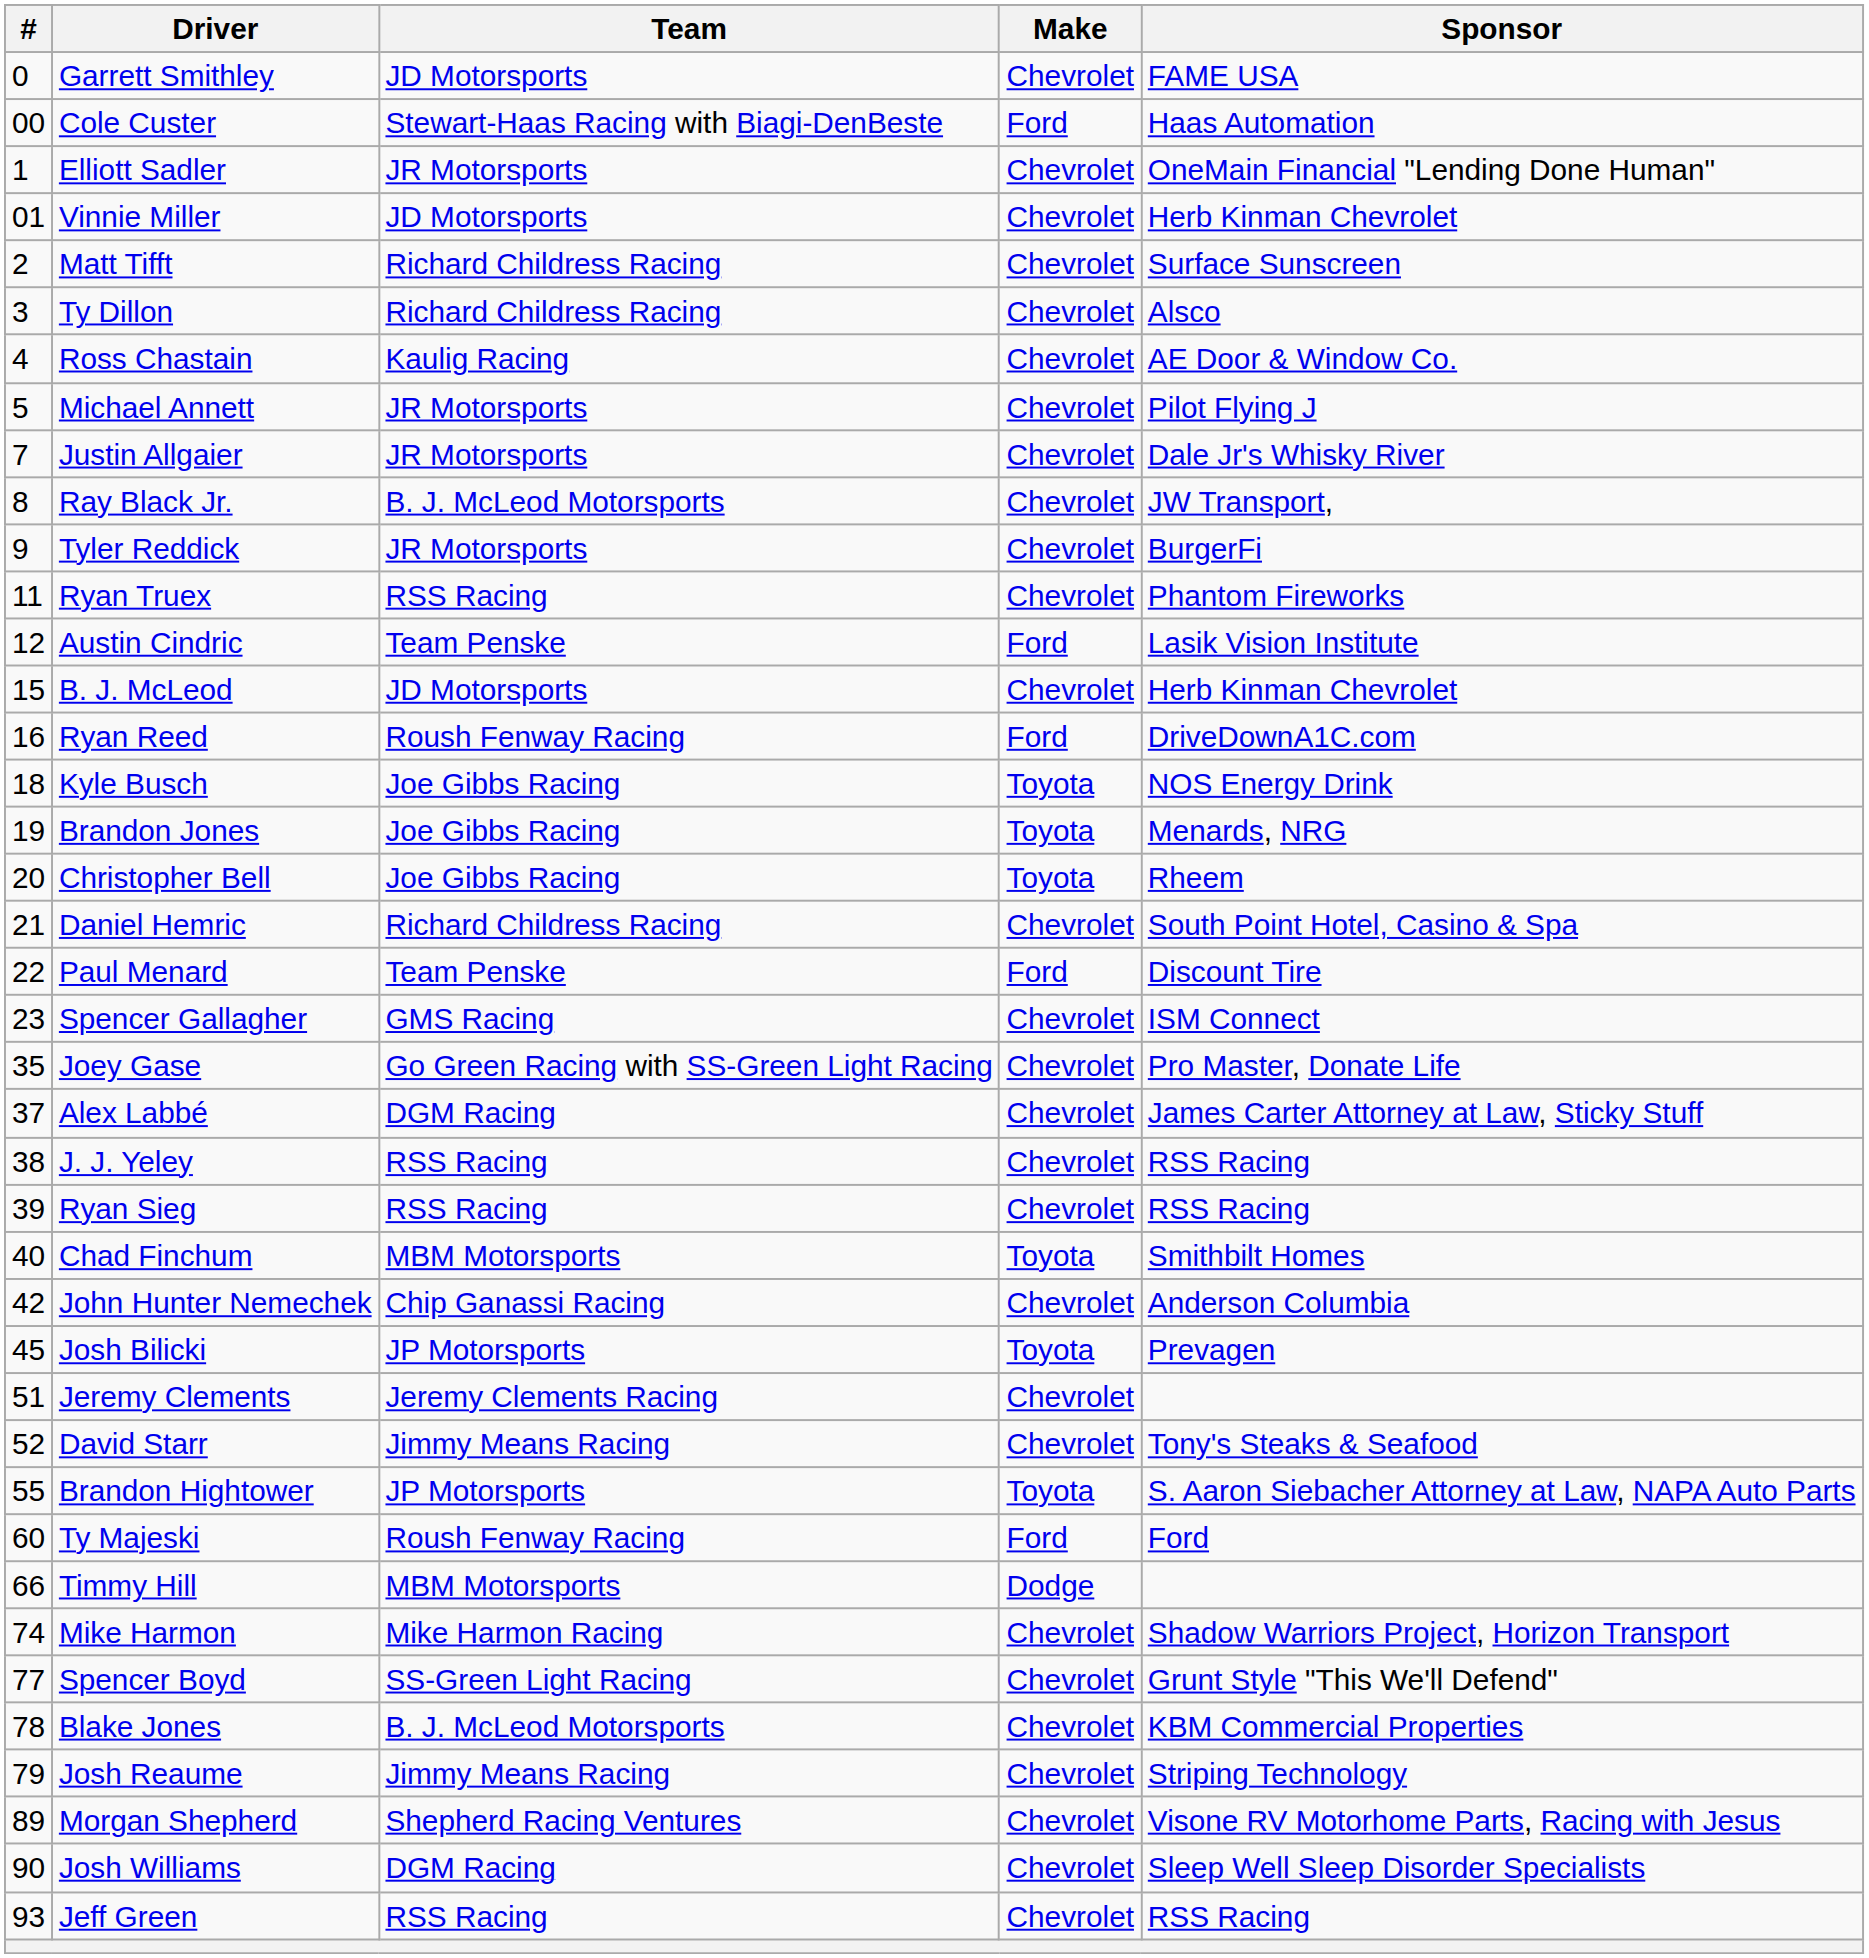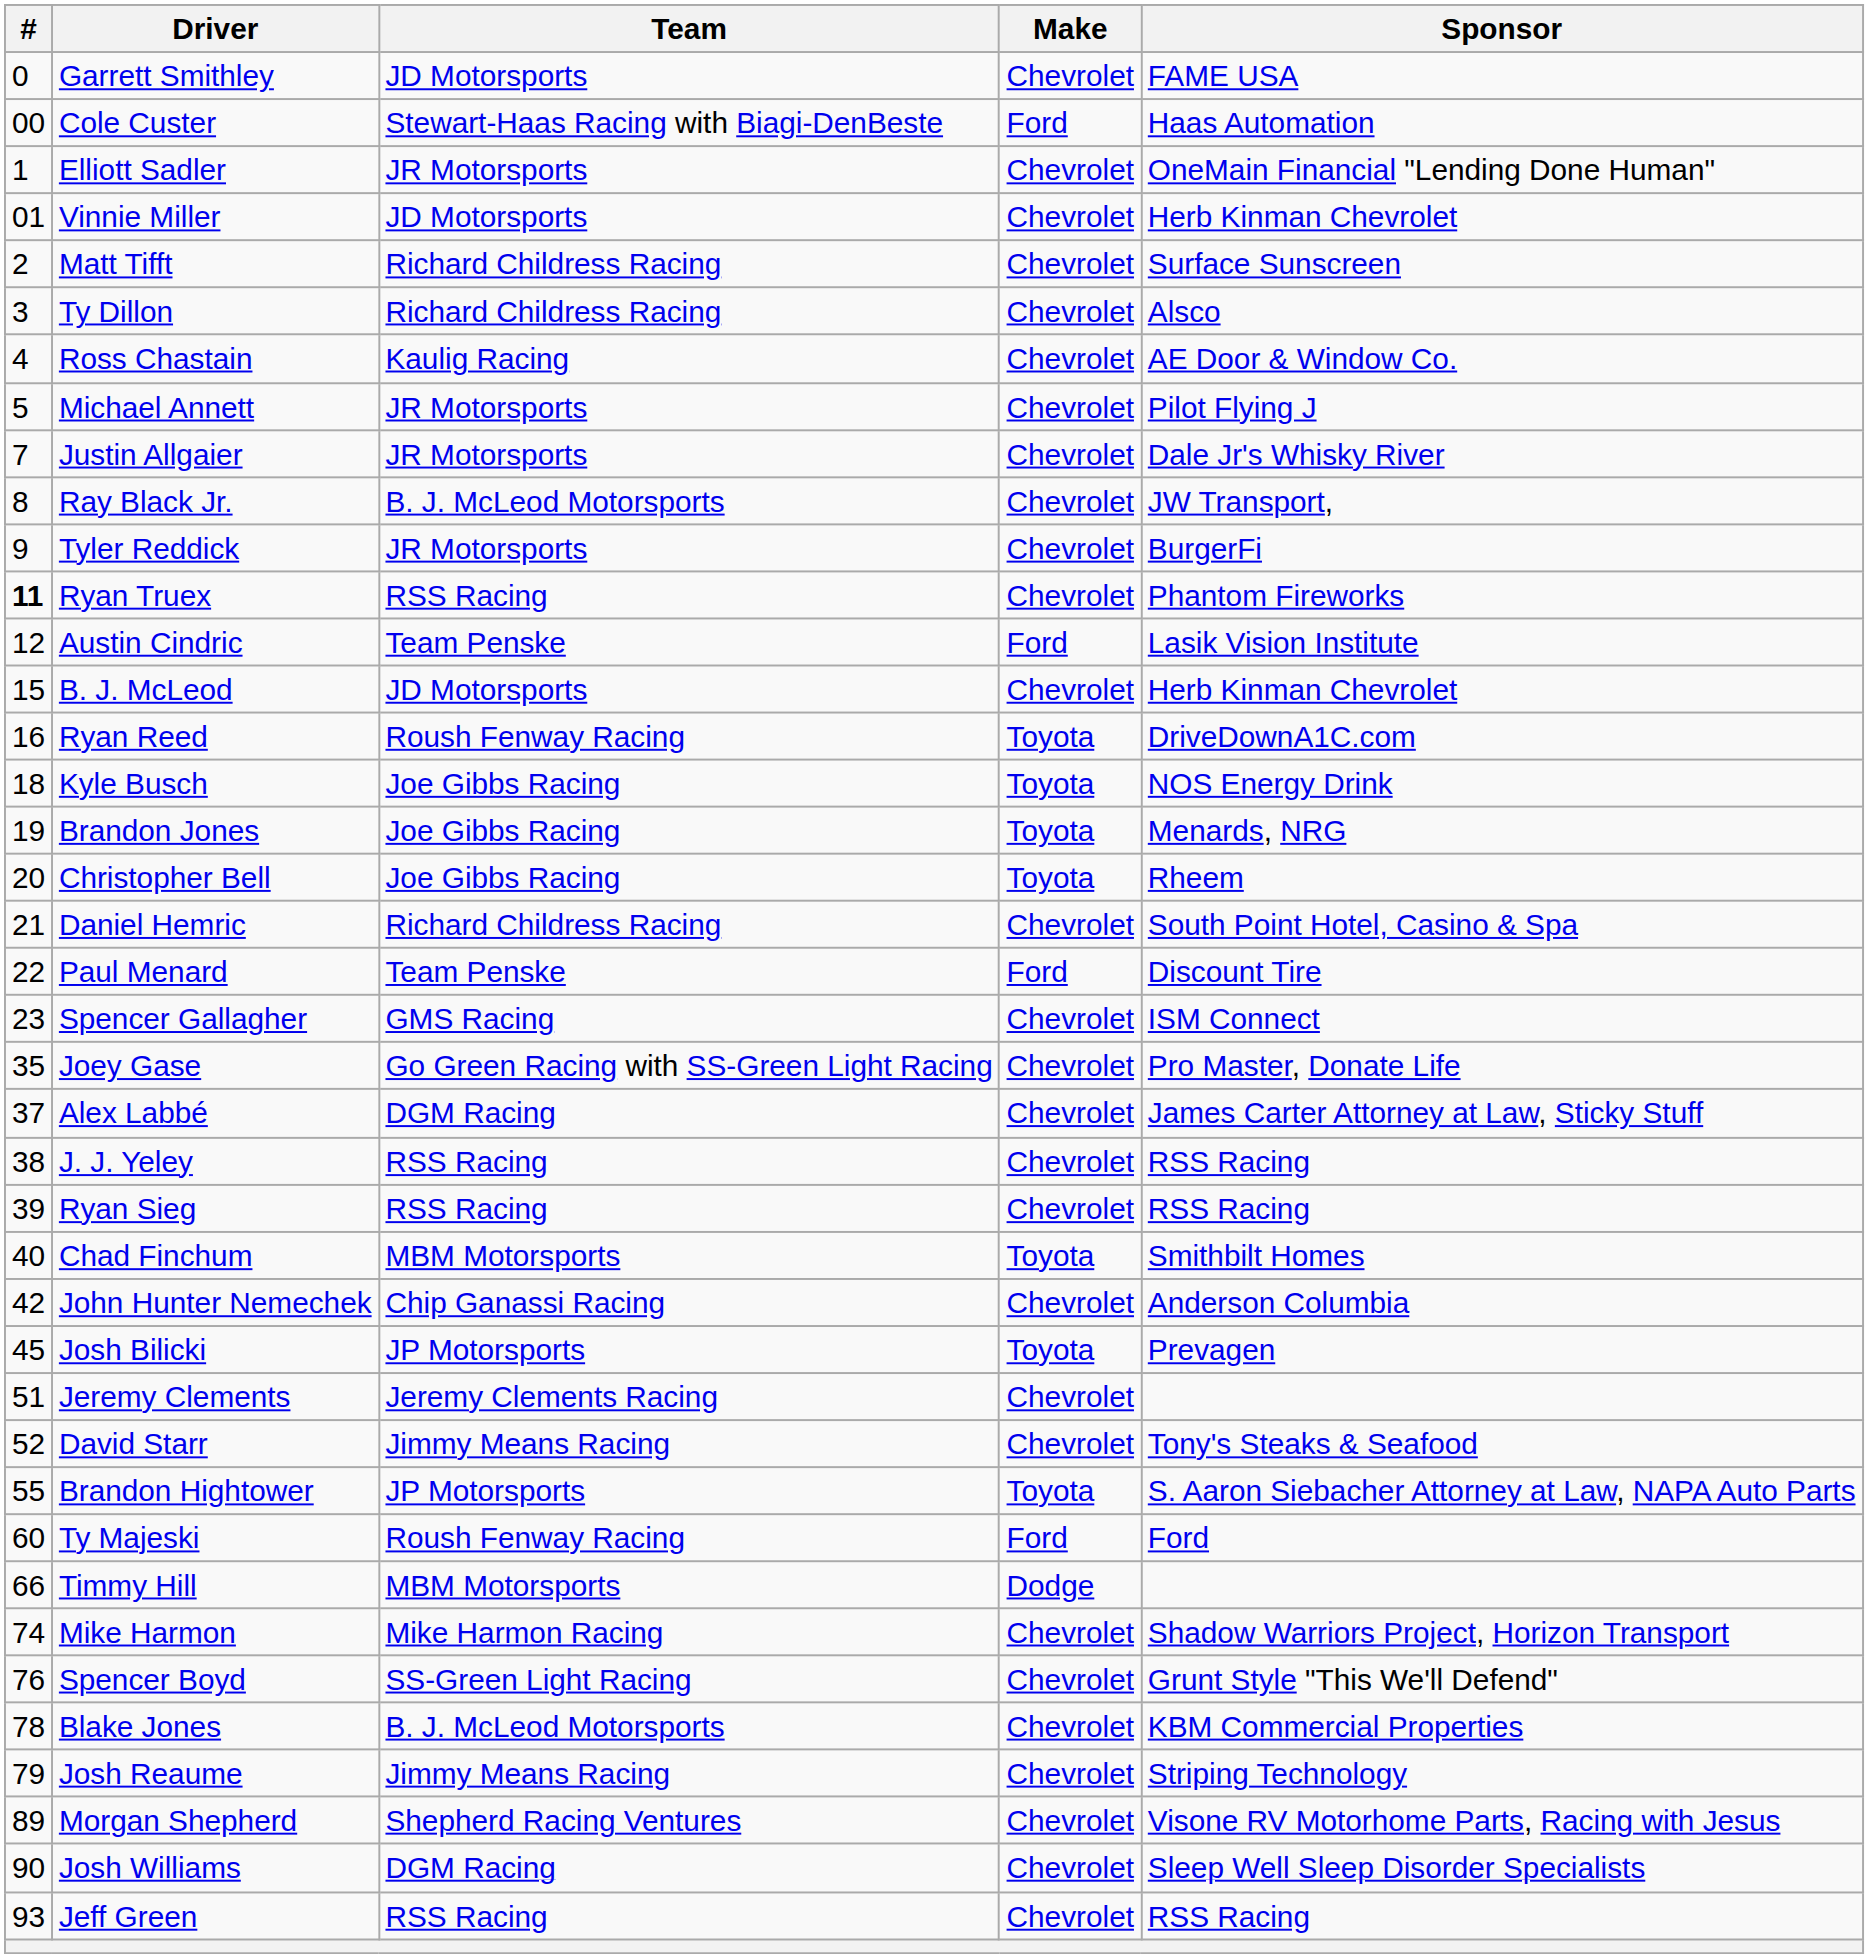Ryan Truex | #: normal -> bold
Ryan Reed | Make: Ford -> Toyota
Spencer Boyd | #: 77 -> 76
